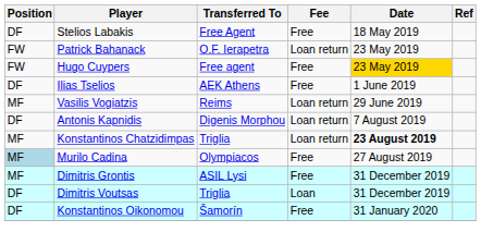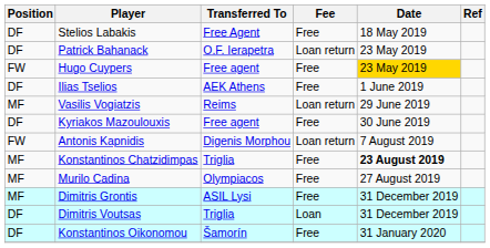Patrick Bahanack | Position: FW -> DF
+ row: DF | Kyriakos Mazoulouxis | Free agent | Free | 30 June 2019
Antonis Kapnidis | Position: DF -> FW
Konstantinos Chatzidimpas | Fee: Loan return -> Free
Murilo Cadina | Position: lightblue background -> no background
